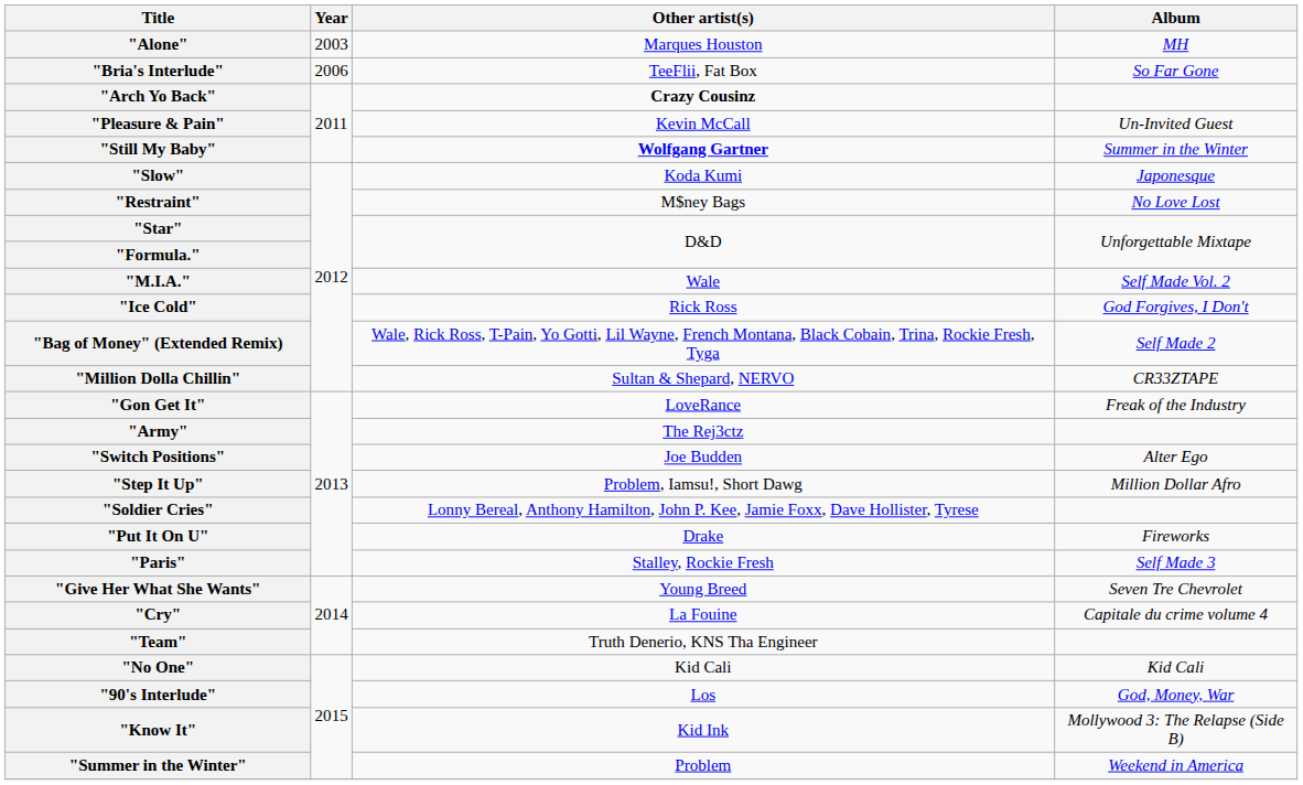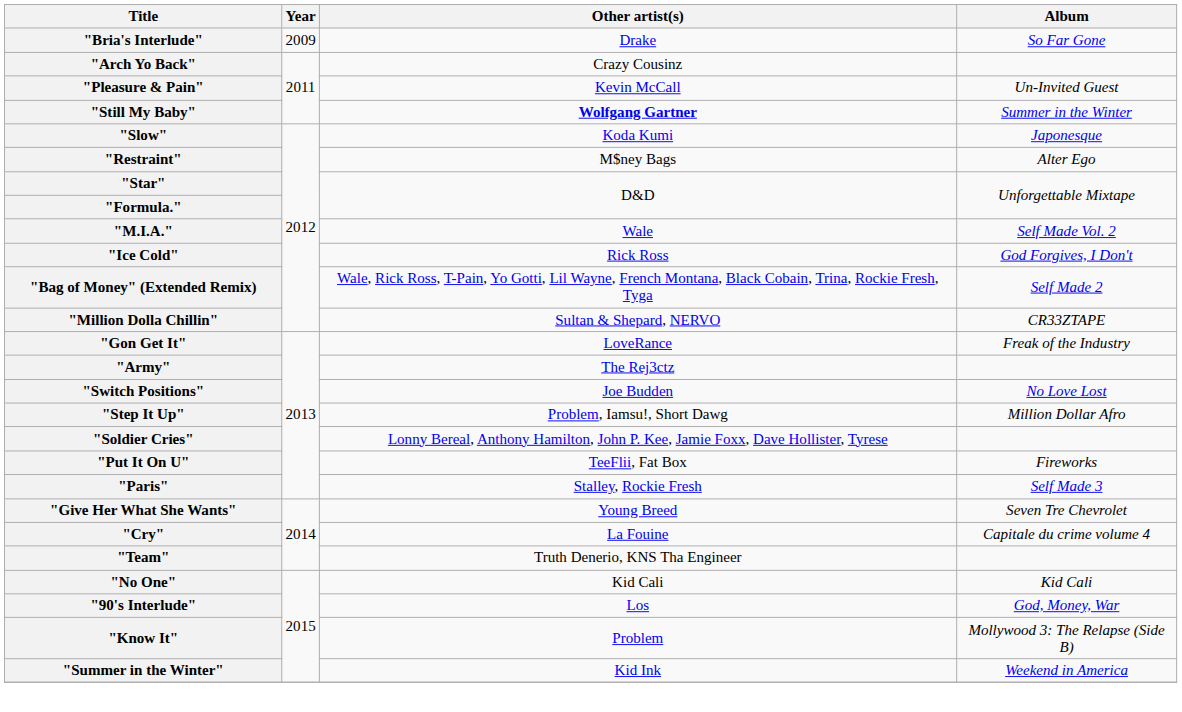- row: "Alone" | 2003 | Marques Houston | MH
"Bria's Interlude" | Year: 2006 -> 2009
"Bria's Interlude" | Other artist(s): TeeFlii, Fat Box -> Drake
"Arch Yo Back" | Other artist(s): bold -> normal
"Restraint" | Album: No Love Lost -> Alter Ego
"Switch Positions" | Album: Alter Ego -> No Love Lost
"Put It On U" | Other artist(s): Drake -> TeeFlii, Fat Box
"Know It" | Other artist(s): Kid Ink -> Problem
"Summer in the Winter" | Other artist(s): Problem -> Kid Ink
